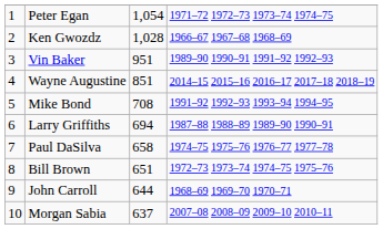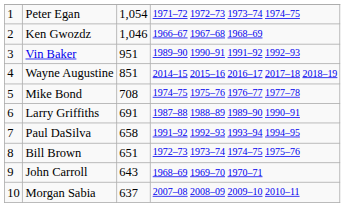Ken Gwozdz | column 3: 1,028 -> 1,046
Mike Bond | column 4: 1991–92 1992–93 1993–94 1994–95 -> 1974–75 1975–76 1976–77 1977–78
Larry Griffiths | column 3: 694 -> 691
Paul DaSilva | column 4: 1974–75 1975–76 1976–77 1977–78 -> 1991–92 1992–93 1993–94 1994–95
John Carroll | column 3: 644 -> 643
